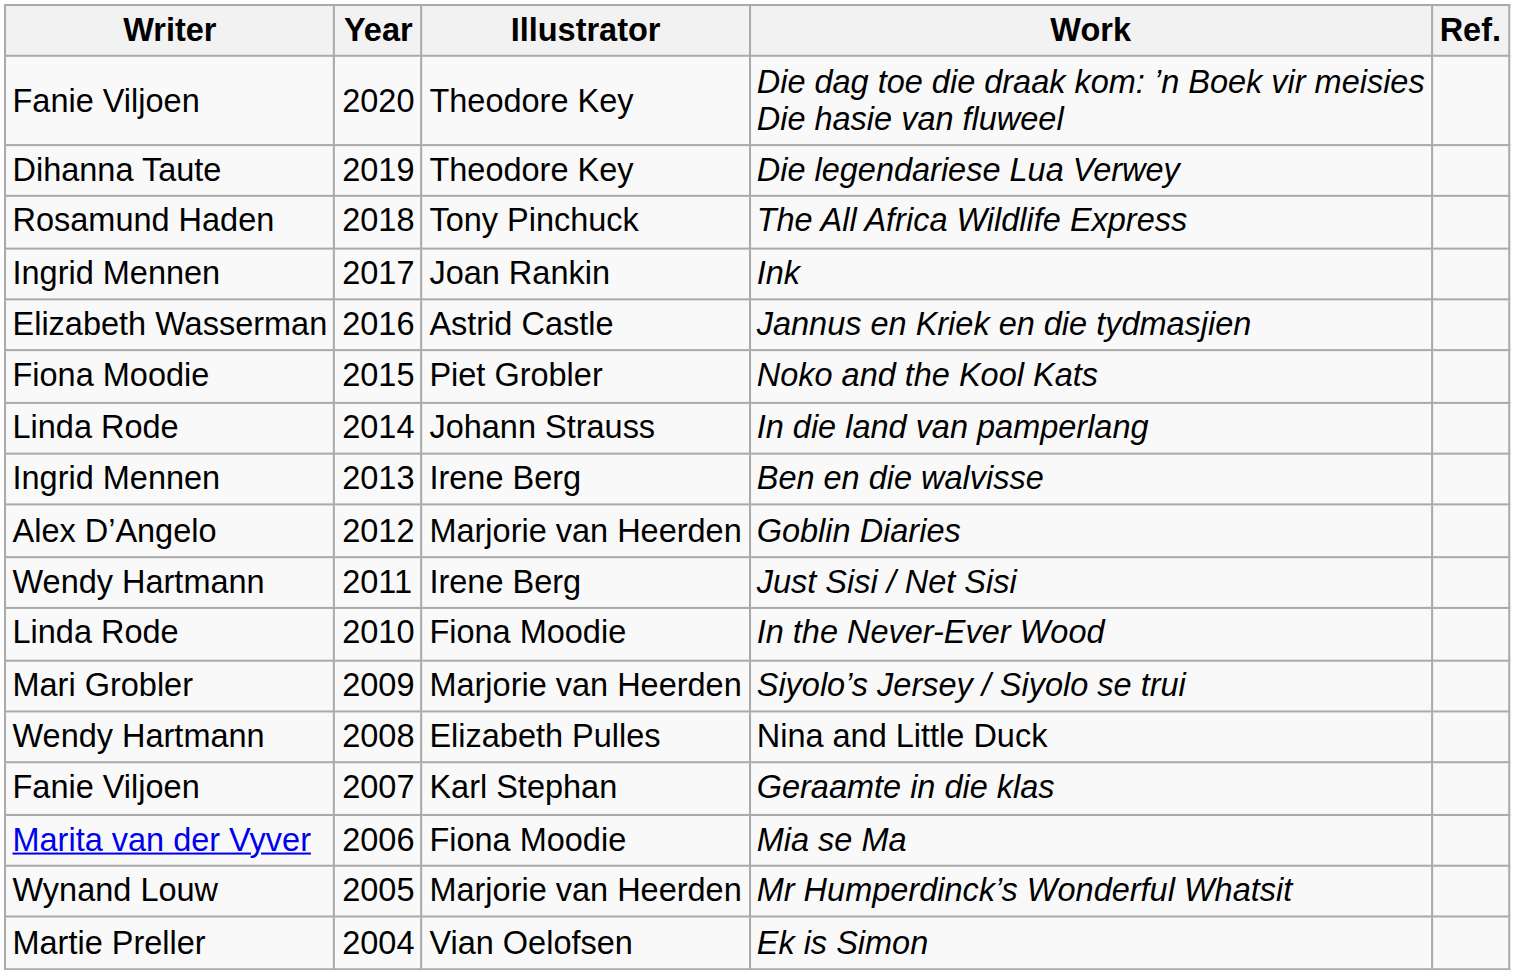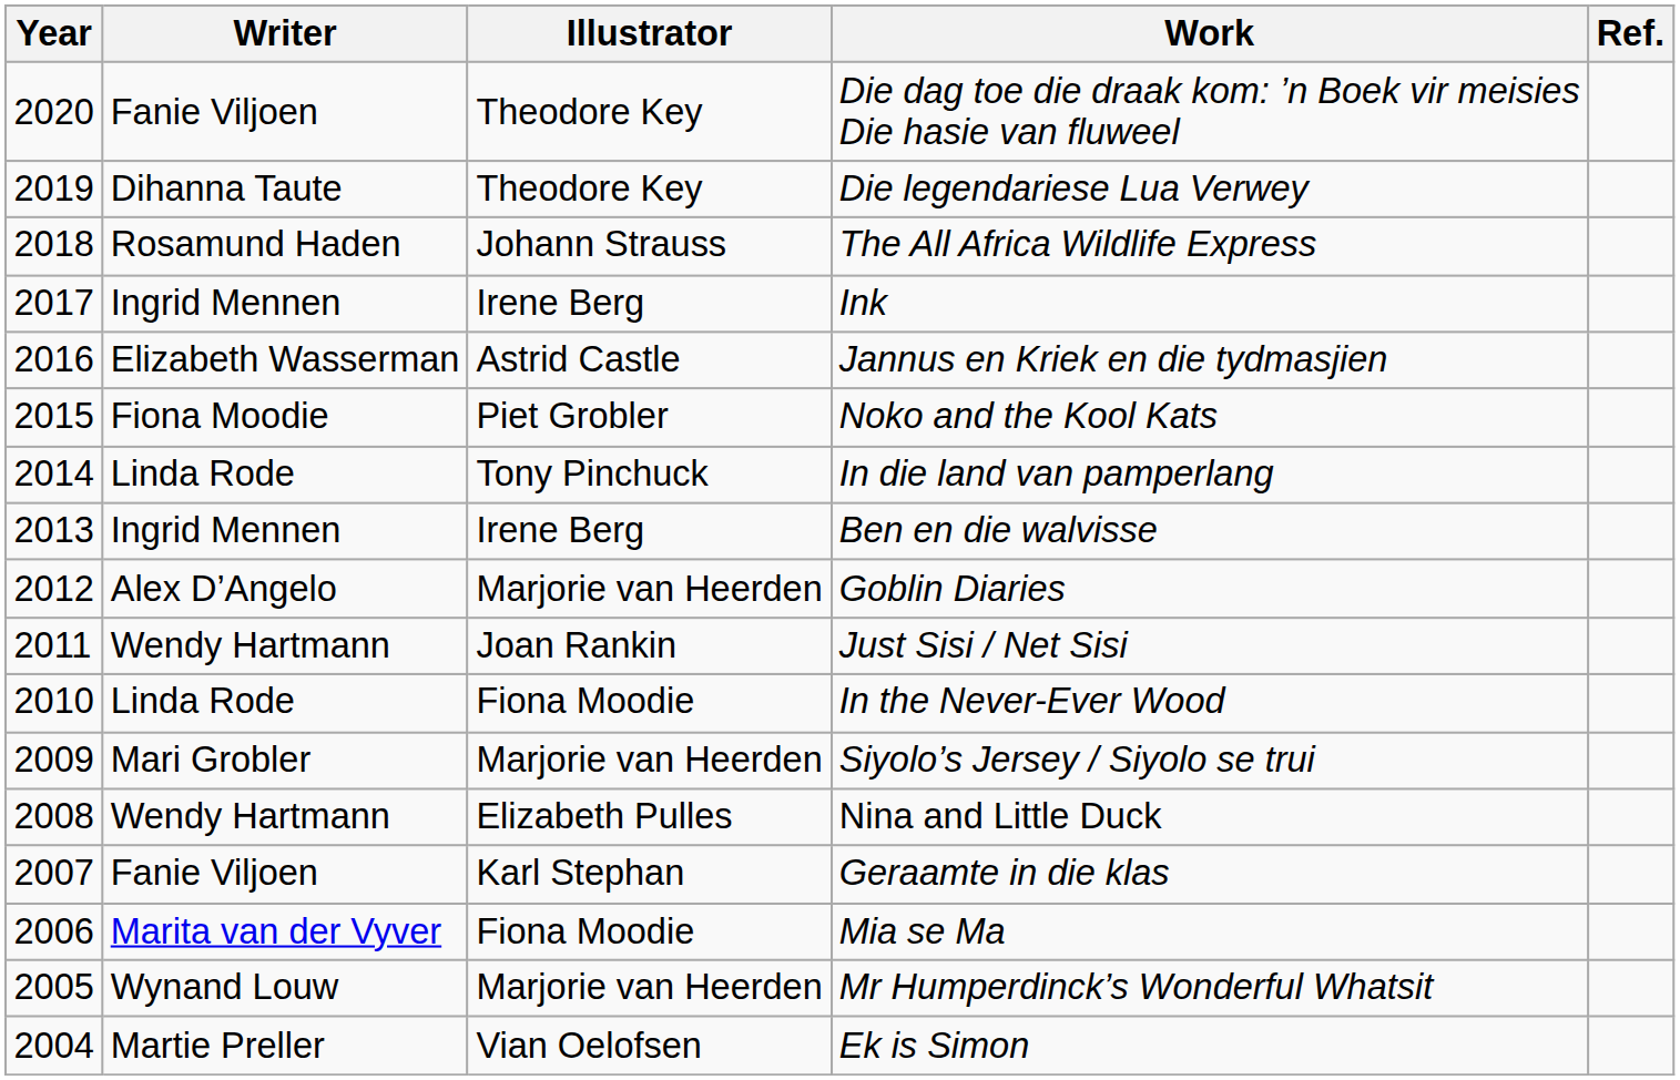columns swapped: Year <-> Writer
The All Africa Wildlife Express | Illustrator: Tony Pinchuck -> Johann Strauss
Ink | Illustrator: Joan Rankin -> Irene Berg
In die land van pamperlang | Illustrator: Johann Strauss -> Tony Pinchuck
Just Sisi / Net Sisi | Illustrator: Irene Berg -> Joan Rankin
